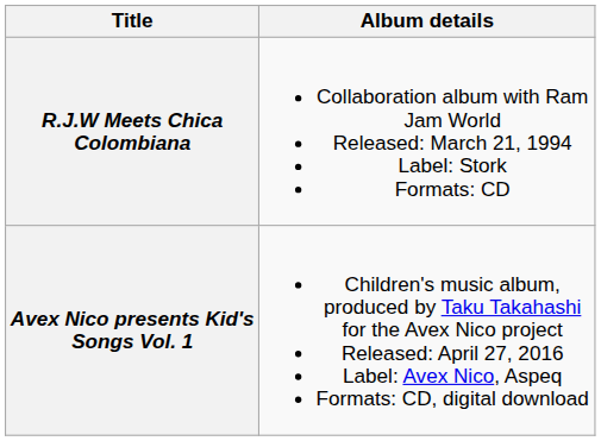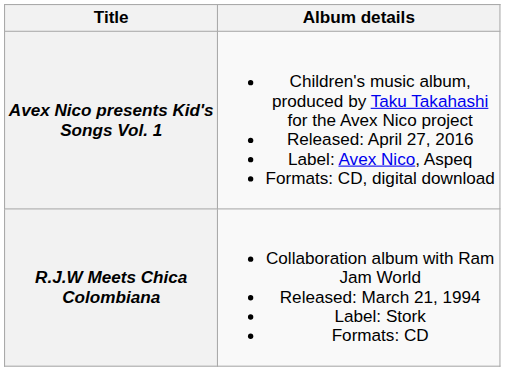rows swapped: R.J.W Meets Chica Colombiana <-> Avex Nico presents Kid's Songs Vol. 1
